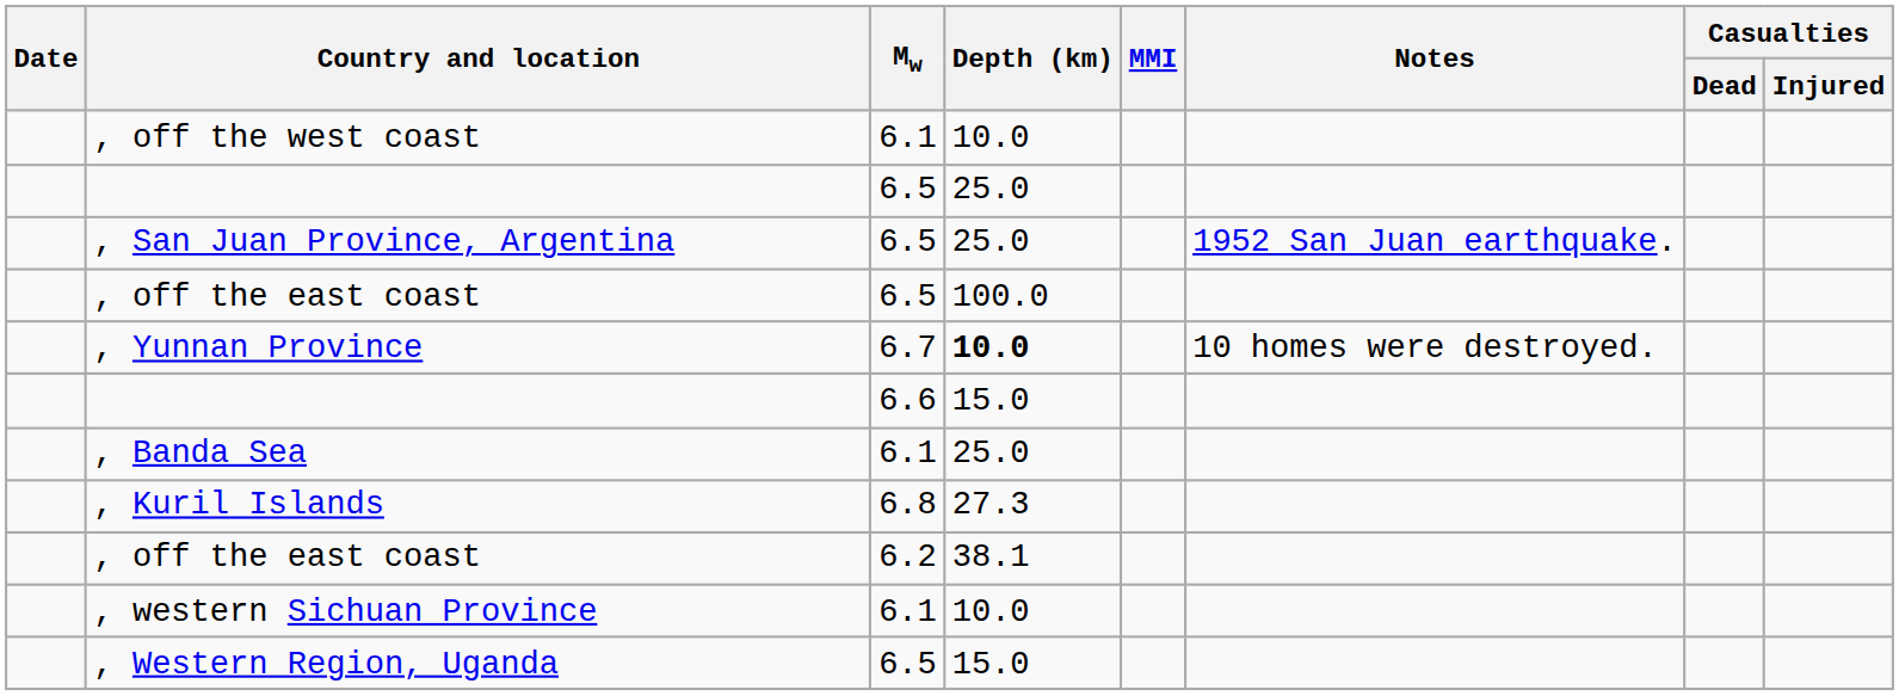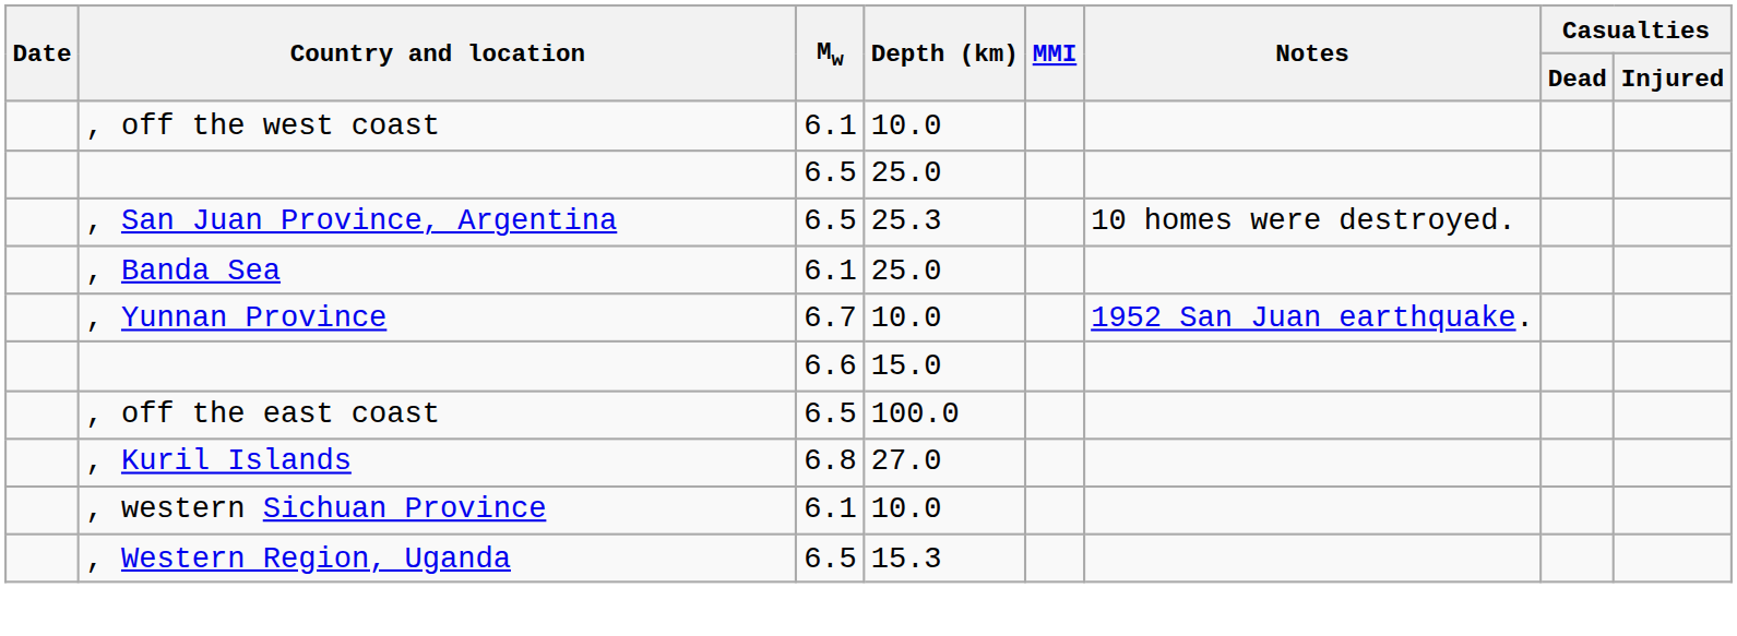, San Juan Province, Argentina | Depth (km): 25.0 -> 25.3
, San Juan Province, Argentina | Notes: 1952 San Juan earthquake. -> 10 homes were destroyed.
rows swapped: , Banda Sea <-> , off the east coast / 6.5
, Yunnan Province | Depth (km): bold -> normal
, Yunnan Province | Notes: 10 homes were destroyed. -> 1952 San Juan earthquake.
, Kuril Islands | Depth (km): 27.3 -> 27.0
- row: , off the east coast | 6.2 | 38.1
, Western Region, Uganda | Depth (km): 15.0 -> 15.3
